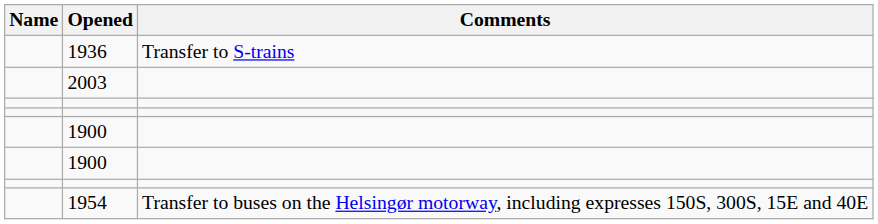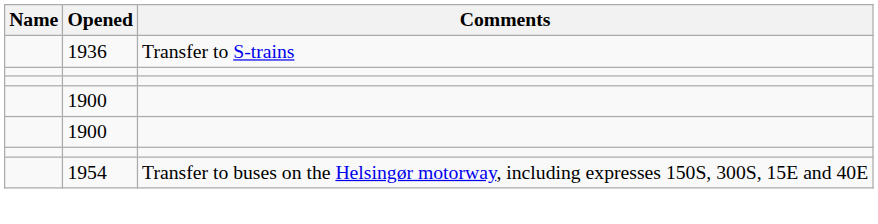- row: 2003
